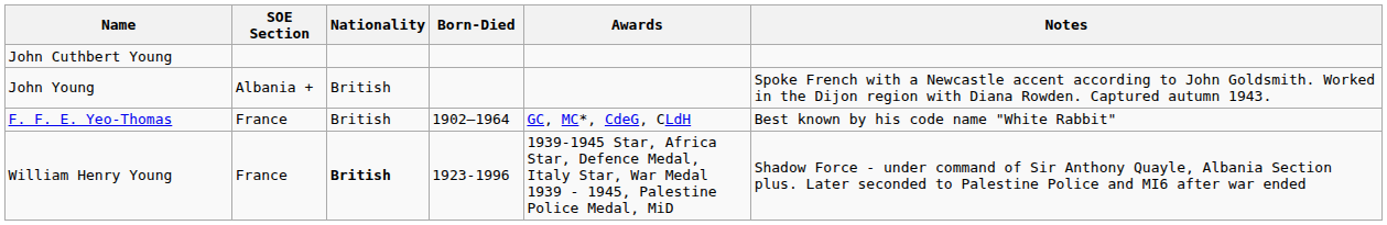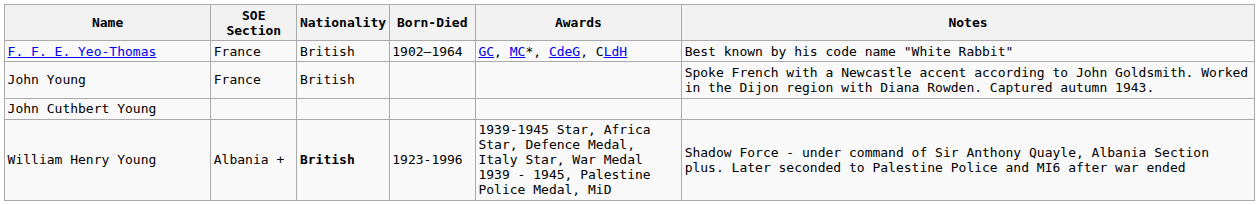rows swapped: F. F. E. Yeo-Thomas <-> John Cuthbert Young
John Young | SOE Section: Albania + -> France
William Henry Young | SOE Section: France -> Albania +
